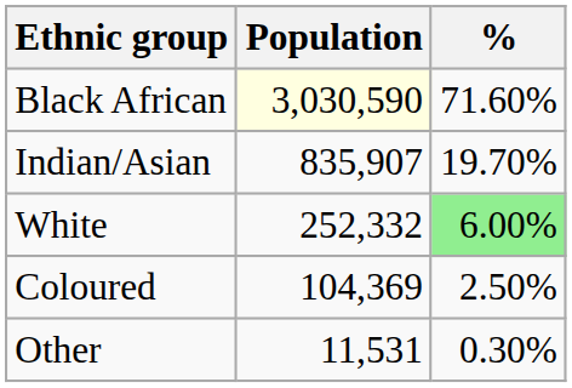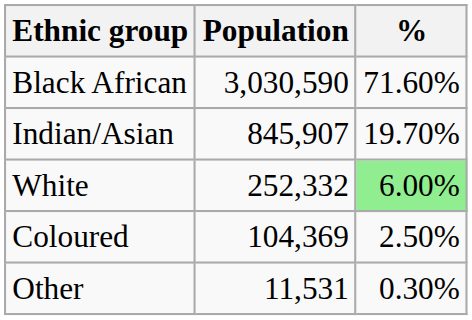Black African | Population: lightyellow background -> no background
Indian/Asian | Population: 835,907 -> 845,907
